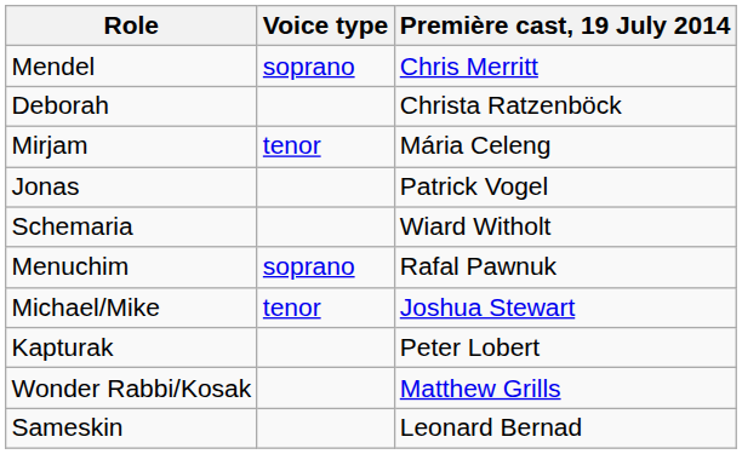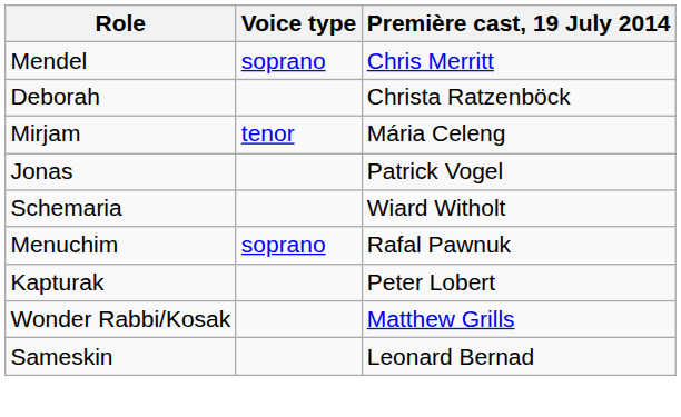- row: Michael/Mike | tenor | Joshua Stewart
